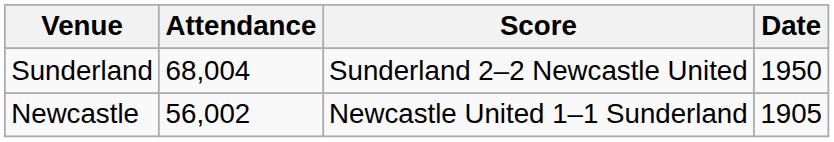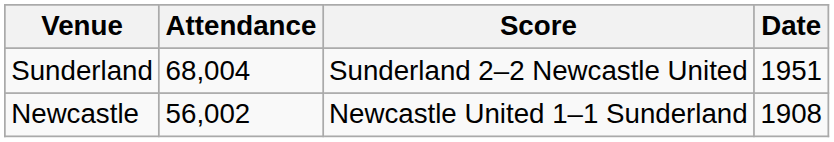Sunderland | Date: 1950 -> 1951
Newcastle | Date: 1905 -> 1908
